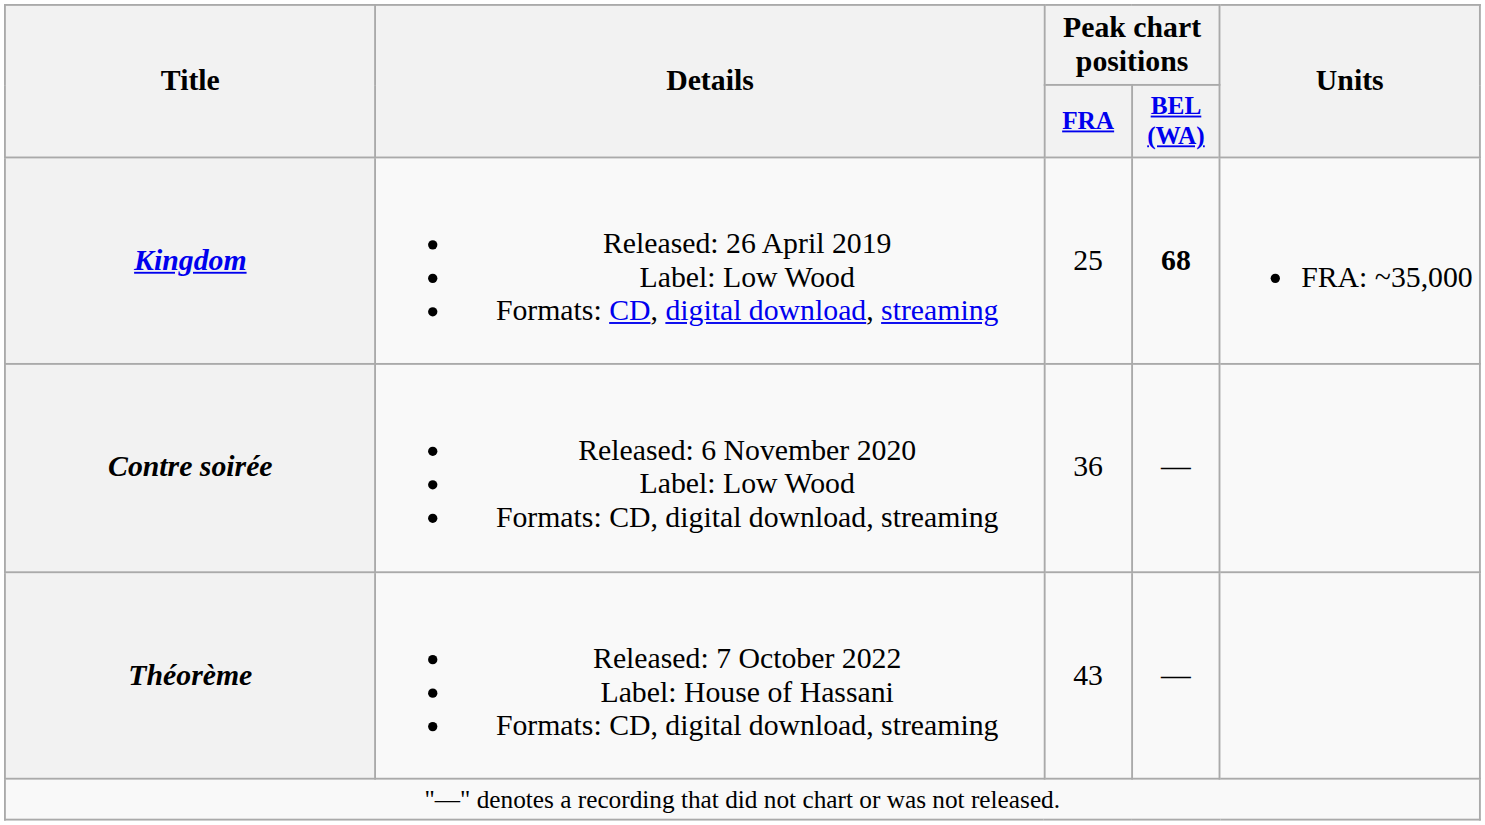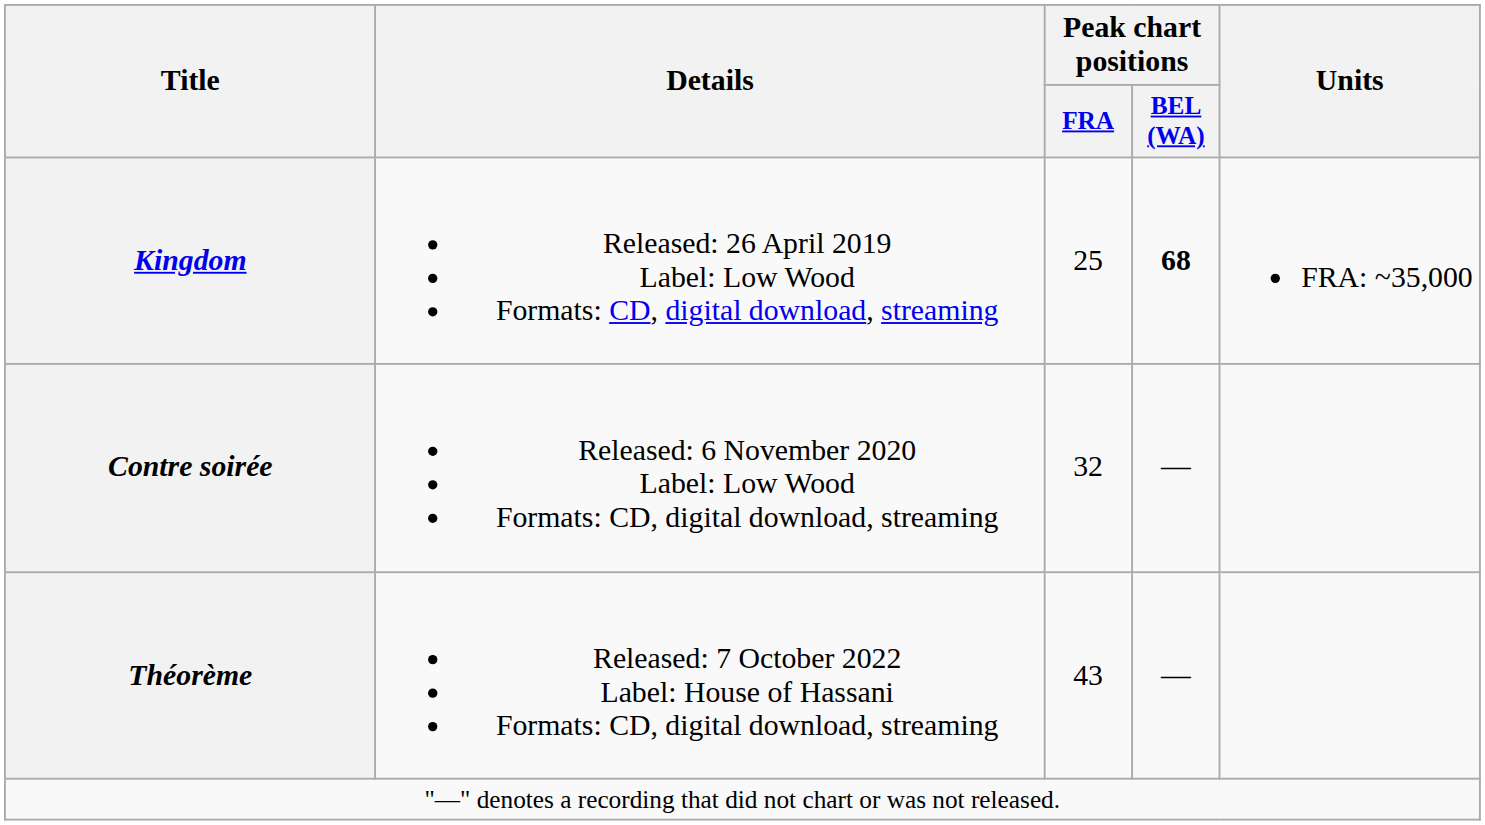Contre soirée | Peak chart positions / FRA: 36 -> 32
